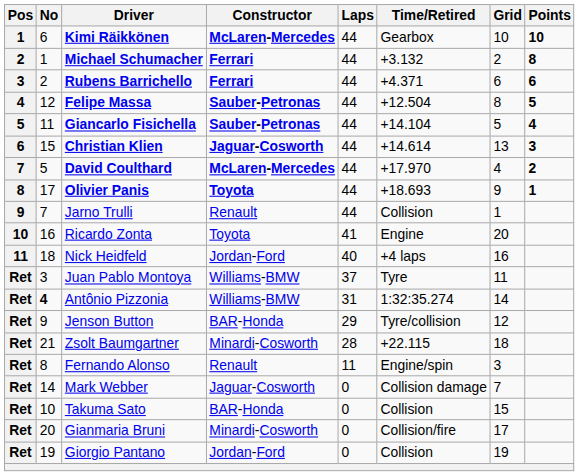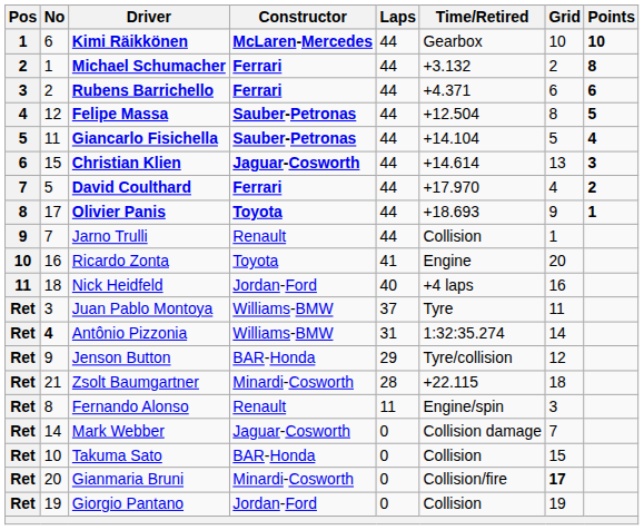David Coulthard | Constructor: McLaren-Mercedes -> Ferrari
Gianmaria Bruni | Grid: normal -> bold
